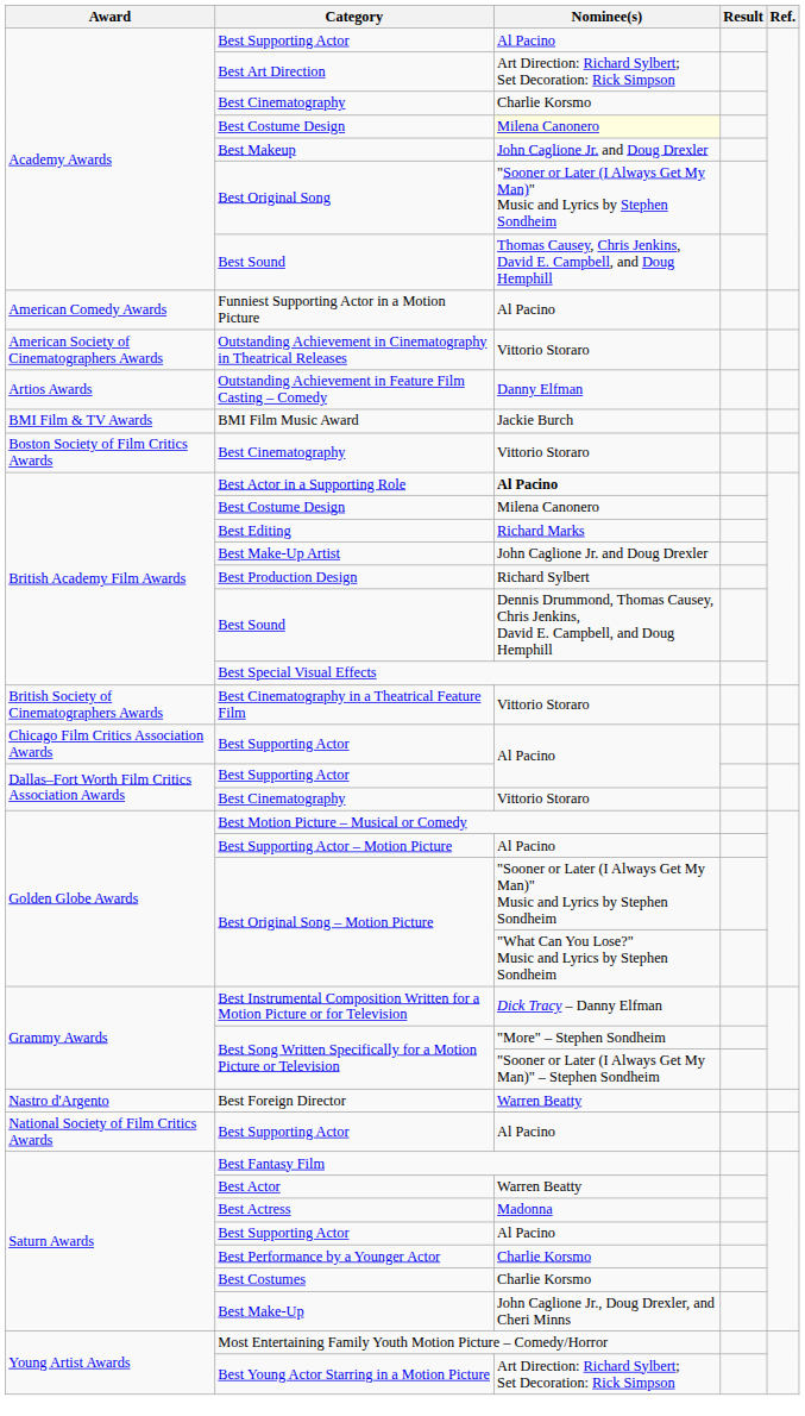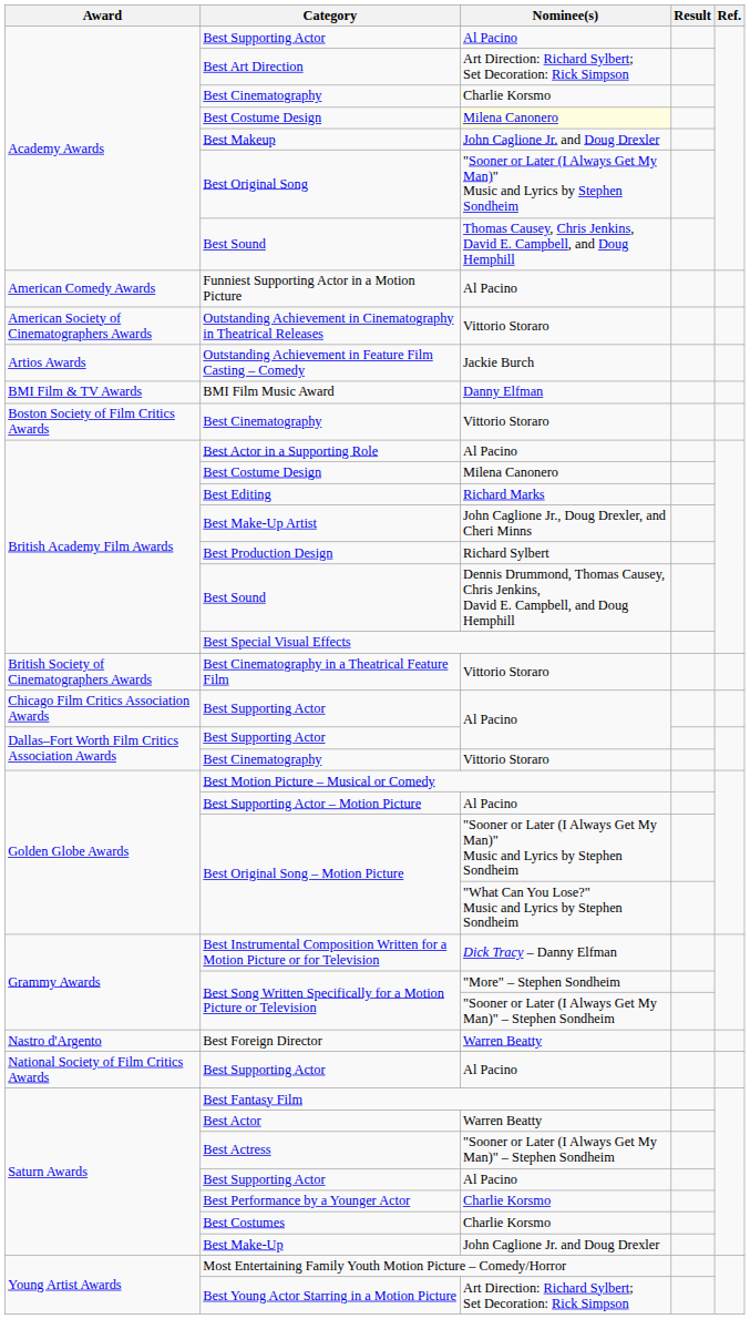Outstanding Achievement in Feature Film Casting – Comedy | Nominee(s): Danny Elfman -> Jackie Burch
BMI Film Music Award | Nominee(s): Jackie Burch -> Danny Elfman
Best Actor in a Supporting Role | Nominee(s): bold -> normal
Best Make-Up Artist | Nominee(s): John Caglione Jr. and Doug Drexler -> John Caglione Jr., Doug Drexler, and Cheri Minns
Best Actress | Nominee(s): Madonna -> "Sooner or Later (I Always Get My Man)" – Stephen Sondheim
Best Make-Up | Nominee(s): John Caglione Jr., Doug Drexler, and Cheri Minns -> John Caglione Jr. and Doug Drexler
